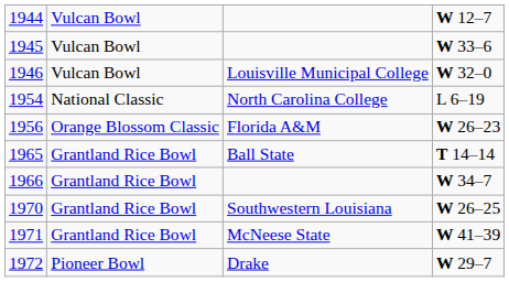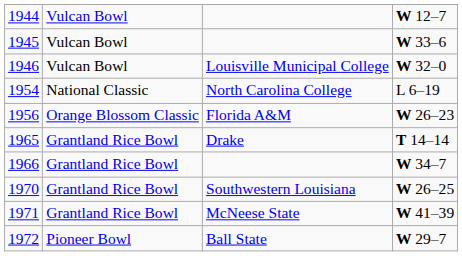1965 | column 3: Ball State -> Drake
1972 | column 3: Drake -> Ball State
